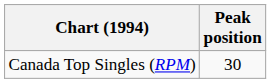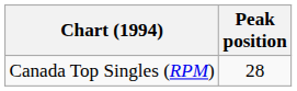Canada Top Singles (RPM) | Peak position: 30 -> 28
